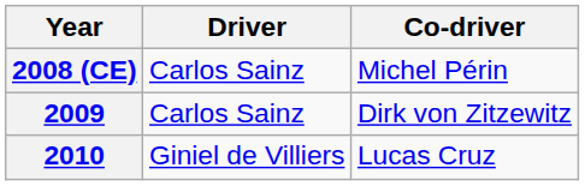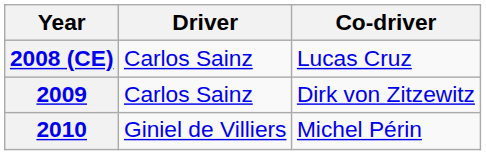2008 (CE) | Co-driver: Michel Périn -> Lucas Cruz
2010 | Co-driver: Lucas Cruz -> Michel Périn
